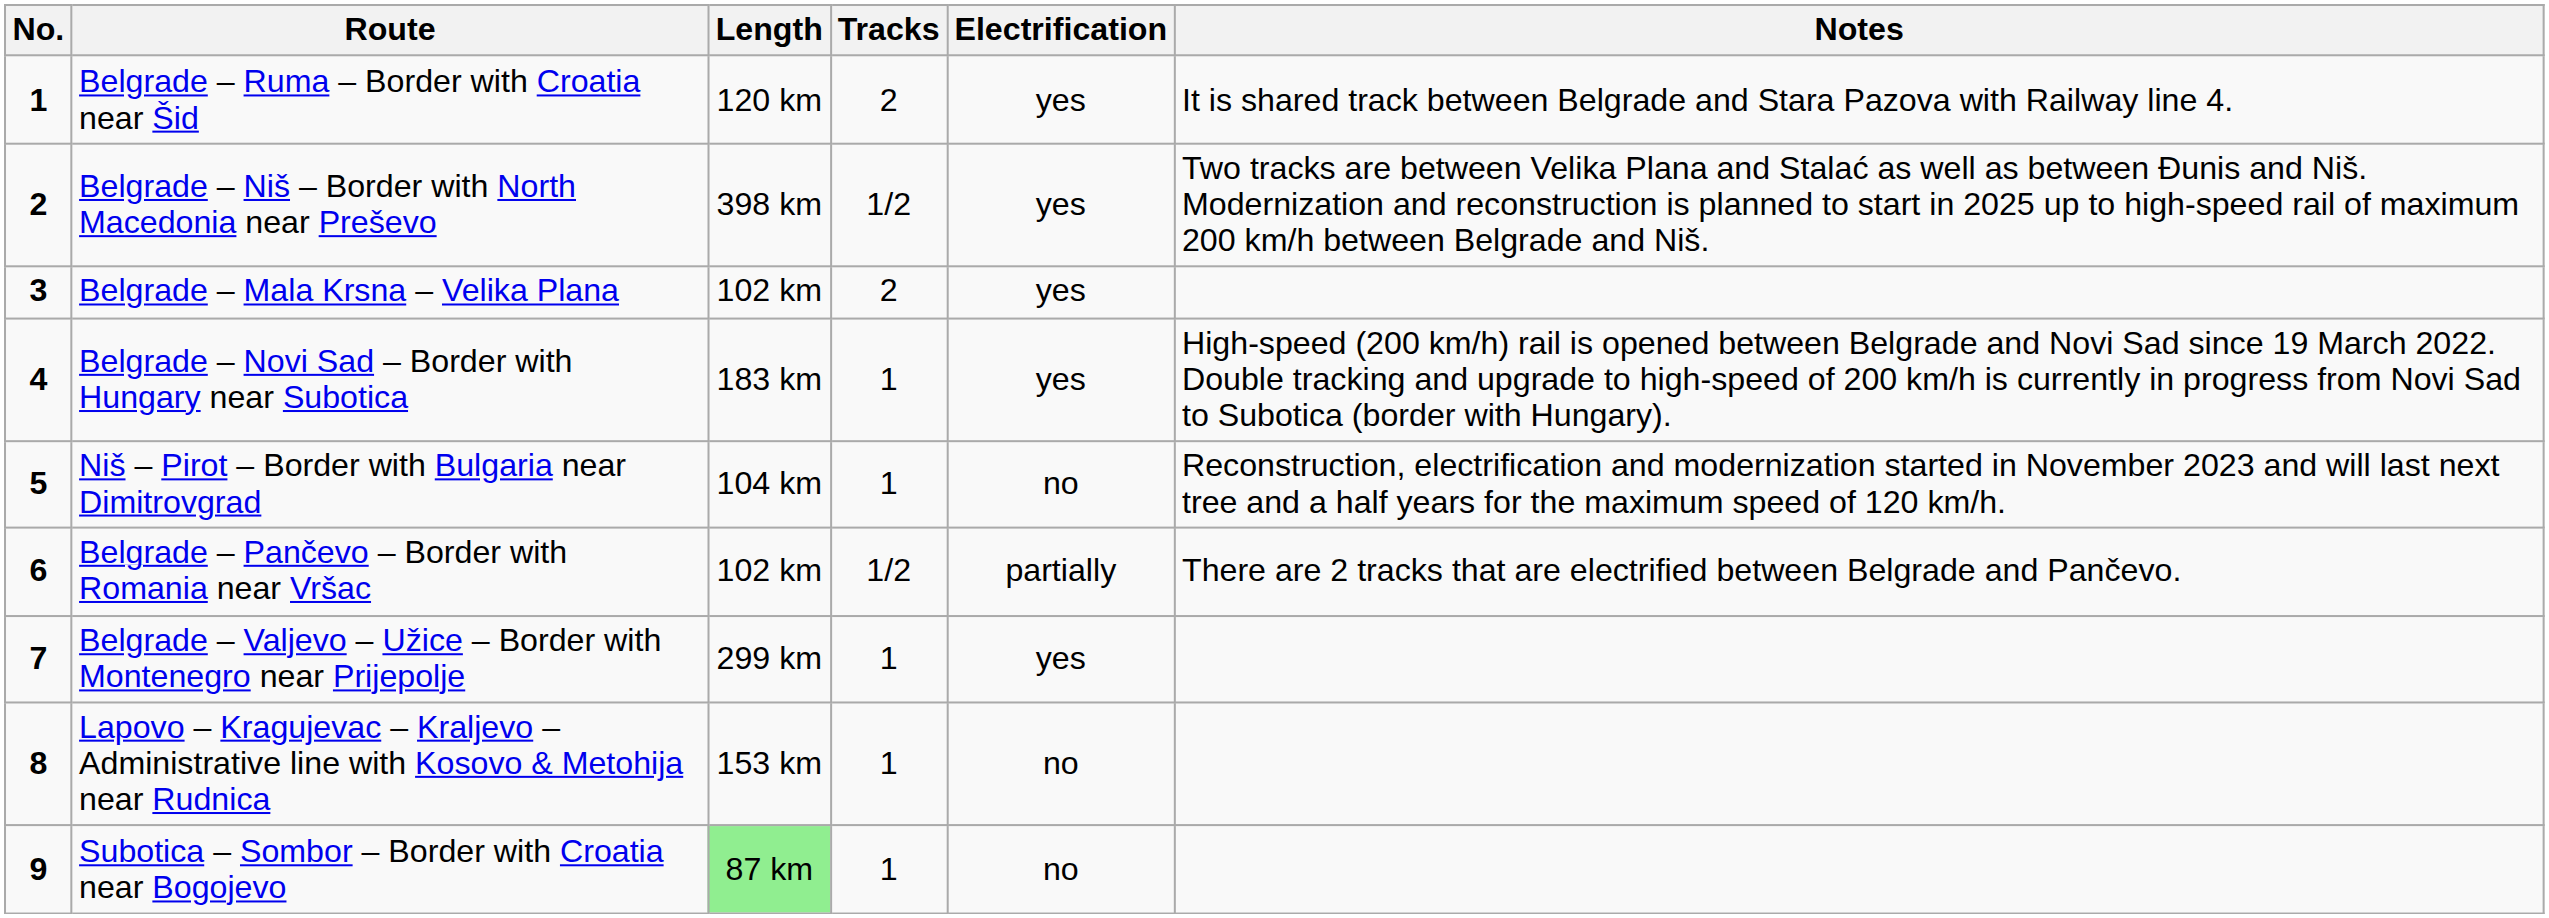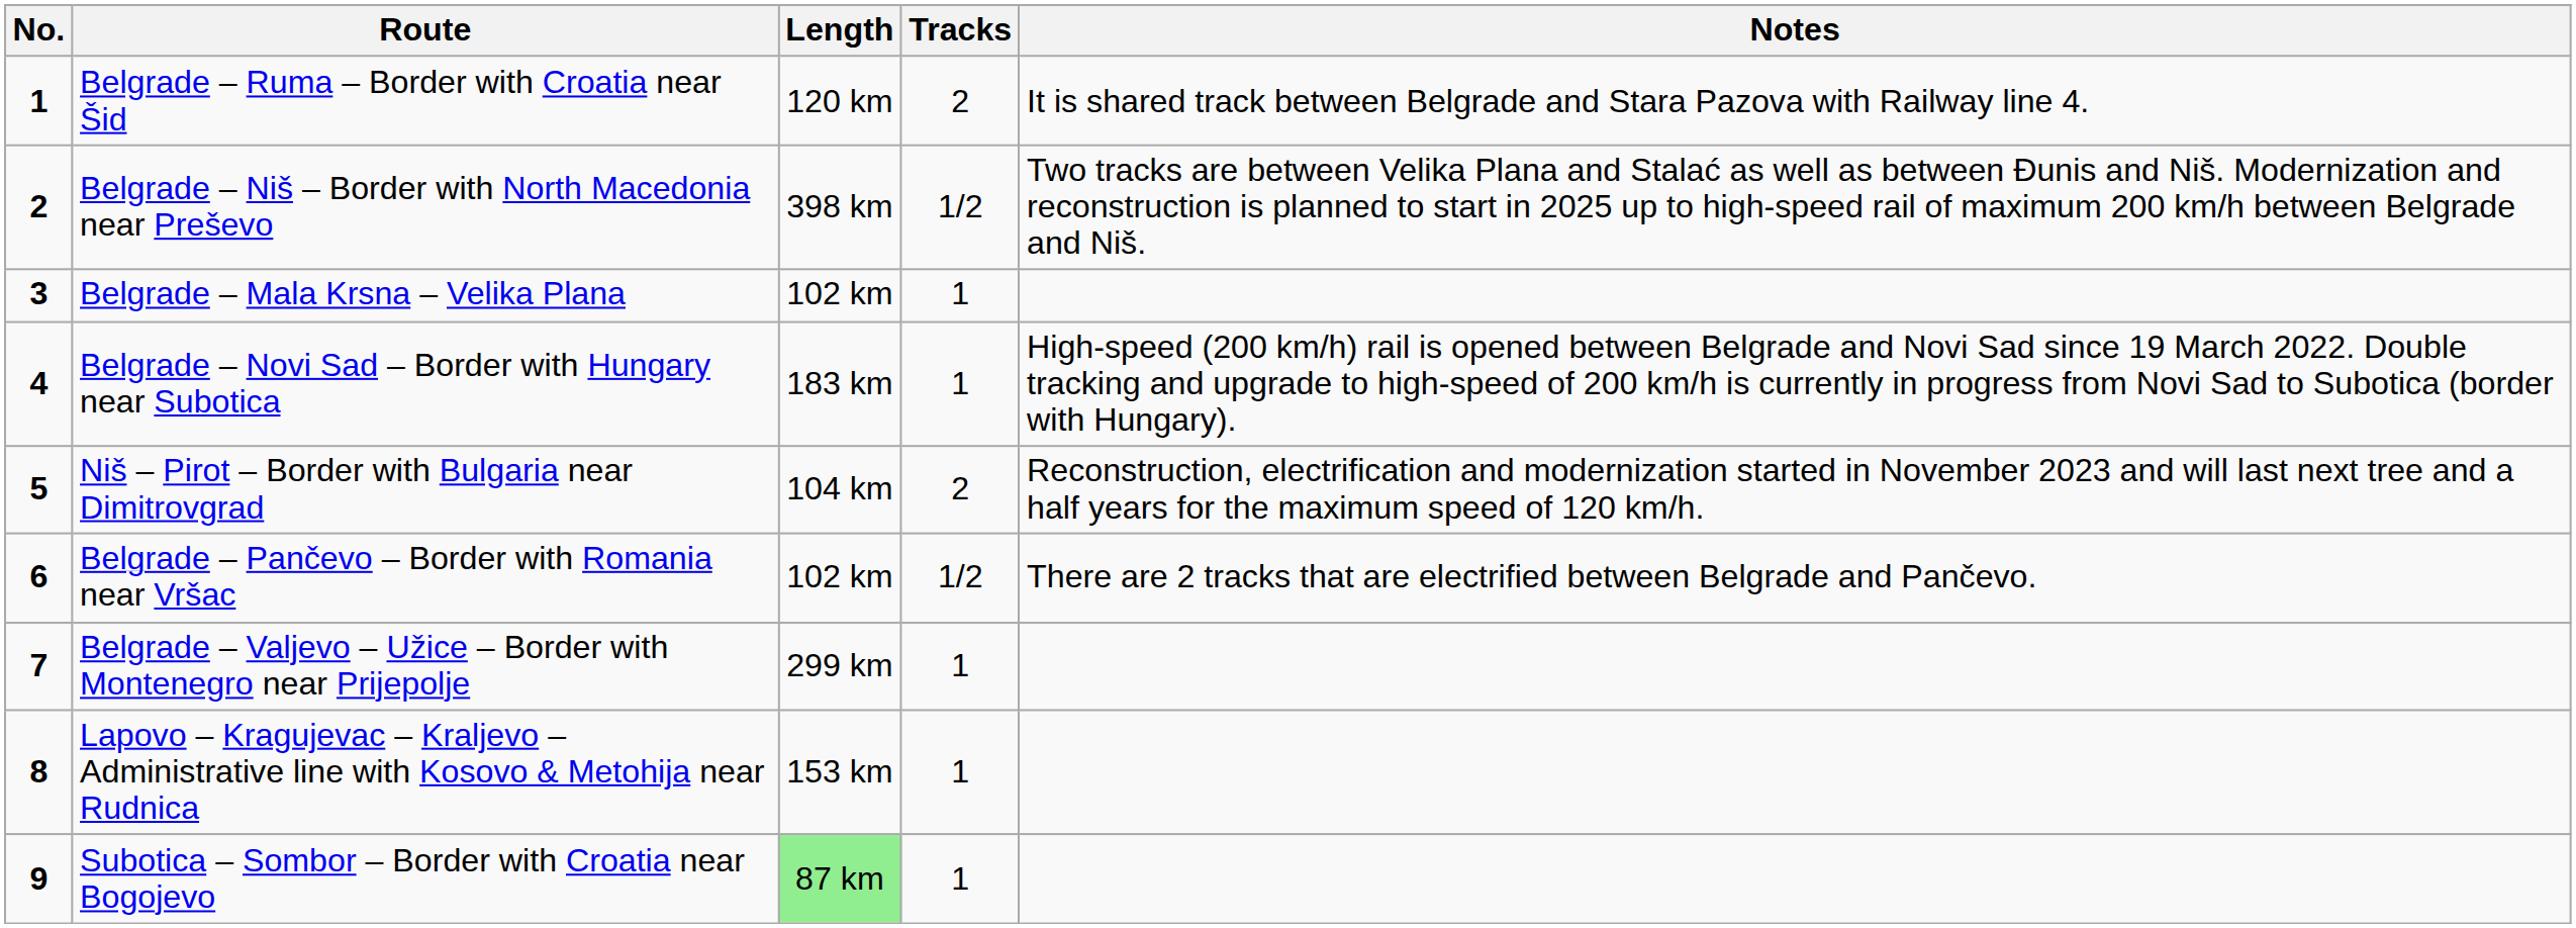- column: Electrification | yes | yes | yes | yes | no | partially | yes | no | no
Belgrade – Mala Krsna – Velika Plana | Tracks: 2 -> 1
Niš – Pirot – Border with Bulgaria near Dimitrovgrad | Tracks: 1 -> 2
